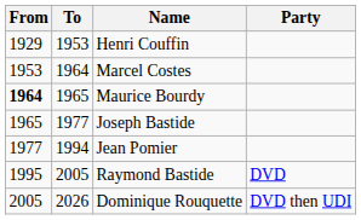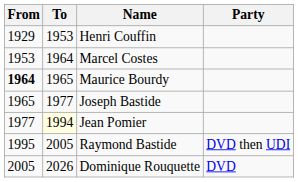Jean Pomier | To: no background -> lightyellow background
Raymond Bastide | Party: DVD -> DVD then UDI
Dominique Rouquette | Party: DVD then UDI -> DVD
